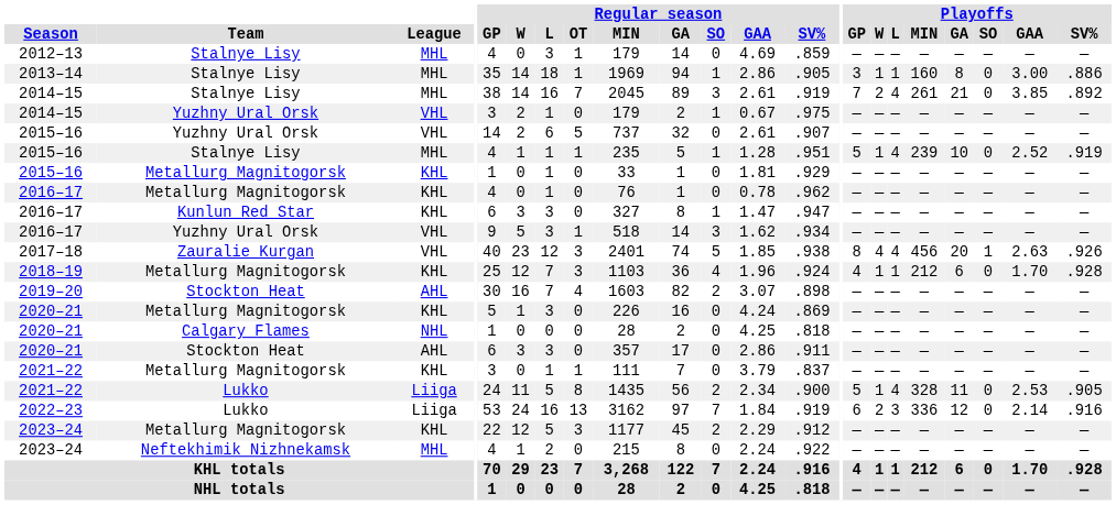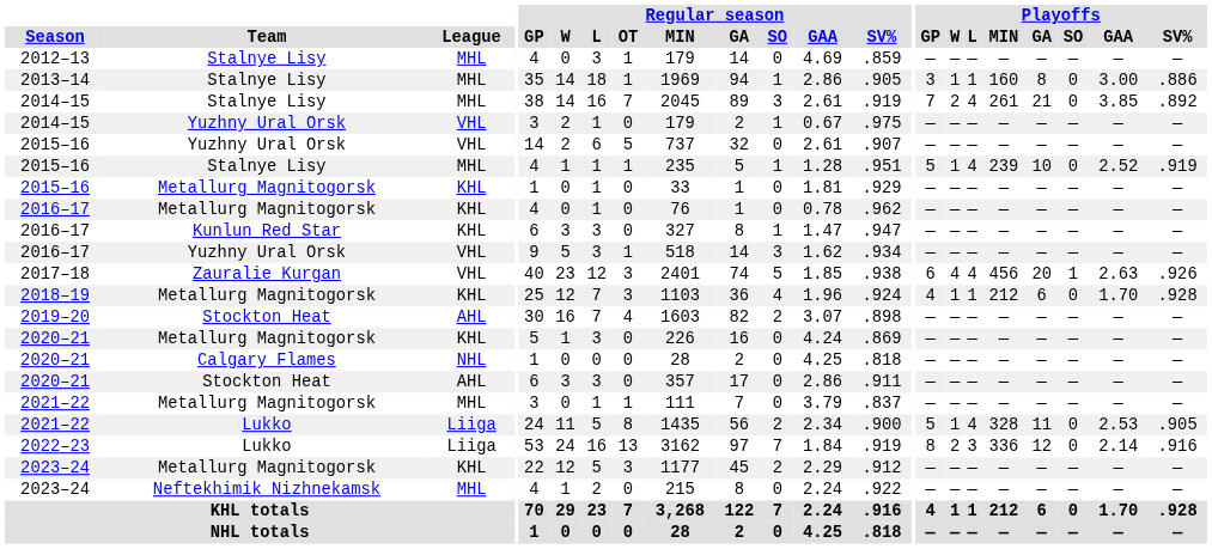2017–18 | Playoffs / GP: 8 -> 6
2021–22 / Metallurg Magnitogorsk | League: KHL -> MHL
2022–23 | Playoffs / GP: 6 -> 8
